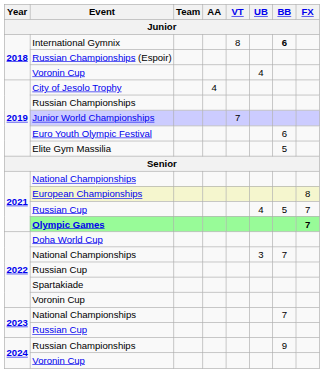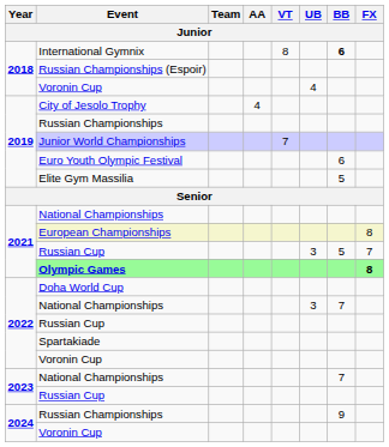2021 / Russian Cup | UB: 4 -> 3
Olympic Games | FX: 7 -> 8
